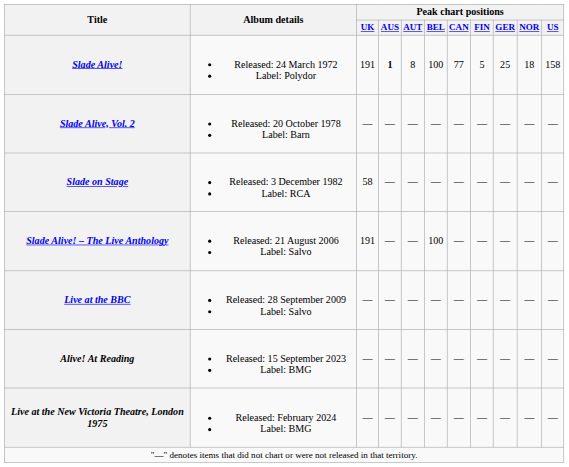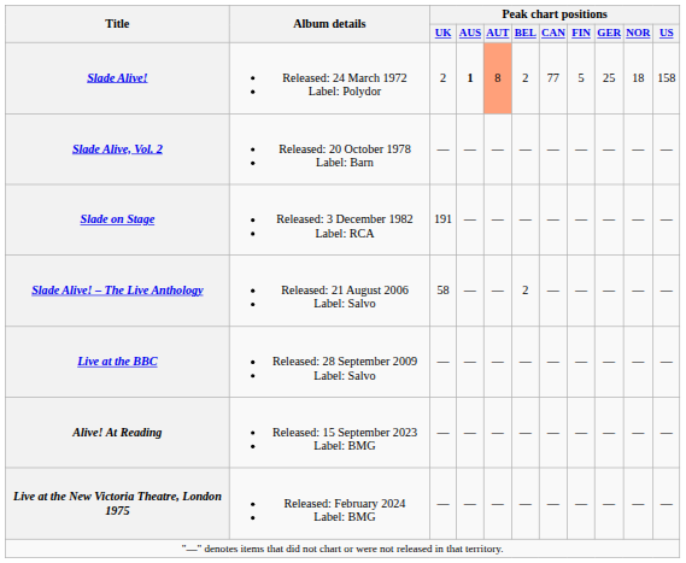Slade Alive! | Peak chart positions / UK: 191 -> 2
Slade Alive! | Peak chart positions / AUT: no background -> lightsalmon background
Slade Alive! | Peak chart positions / BEL: 100 -> 2
Slade on Stage | Peak chart positions / UK: 58 -> 191
Slade Alive! – The Live Anthology | Peak chart positions / UK: 191 -> 58
Slade Alive! – The Live Anthology | Peak chart positions / BEL: 100 -> 2
